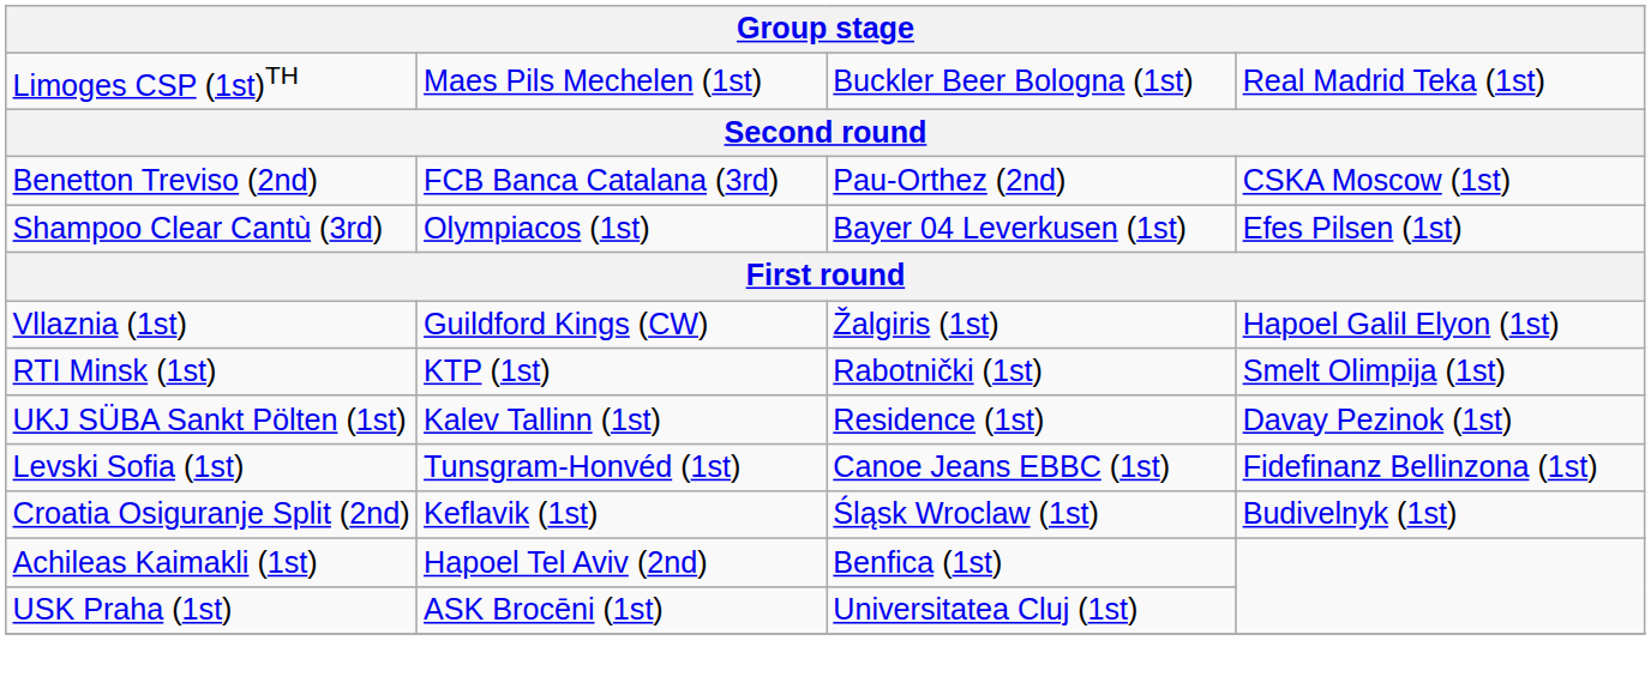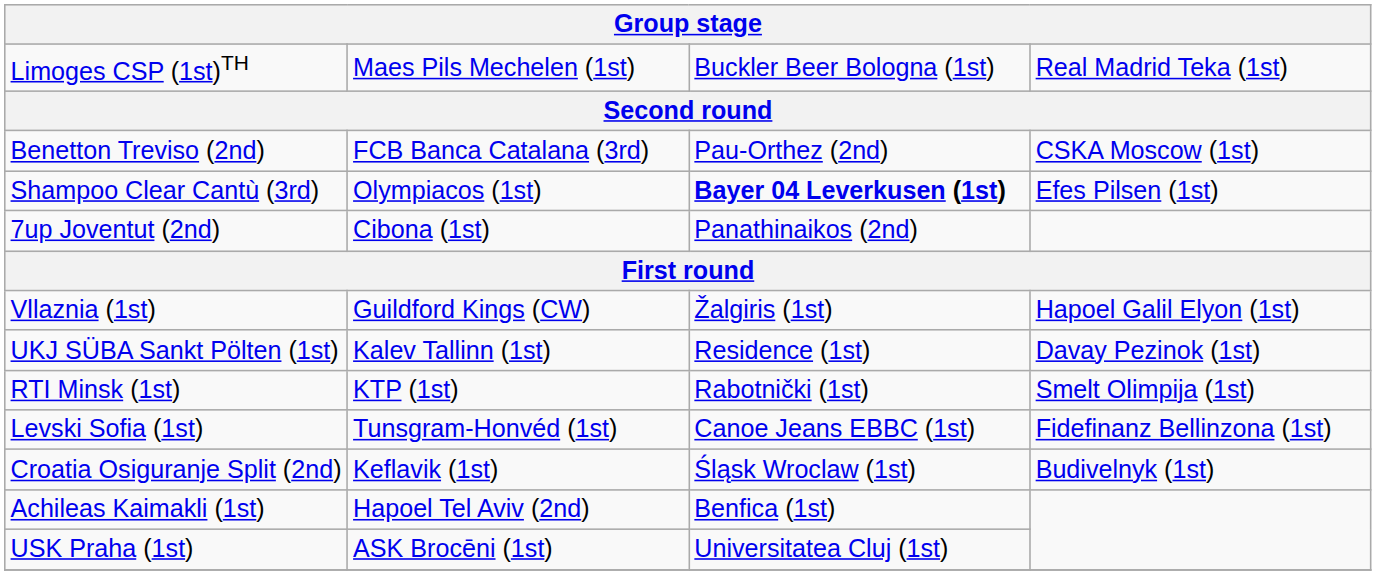Shampoo Clear Cantù (3rd) | column 3: normal -> bold
+ row: 7up Joventut (2nd) | Cibona (1st) | Panathinaikos (2nd)
rows swapped: UKJ SÜBA Sankt Pölten (1st) <-> RTI Minsk (1st)
